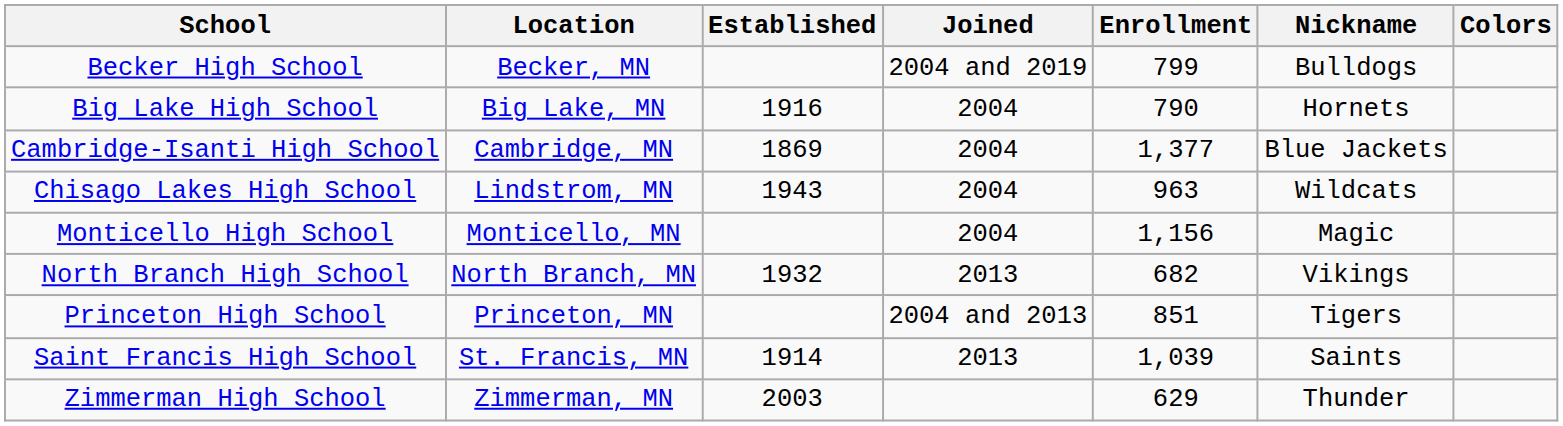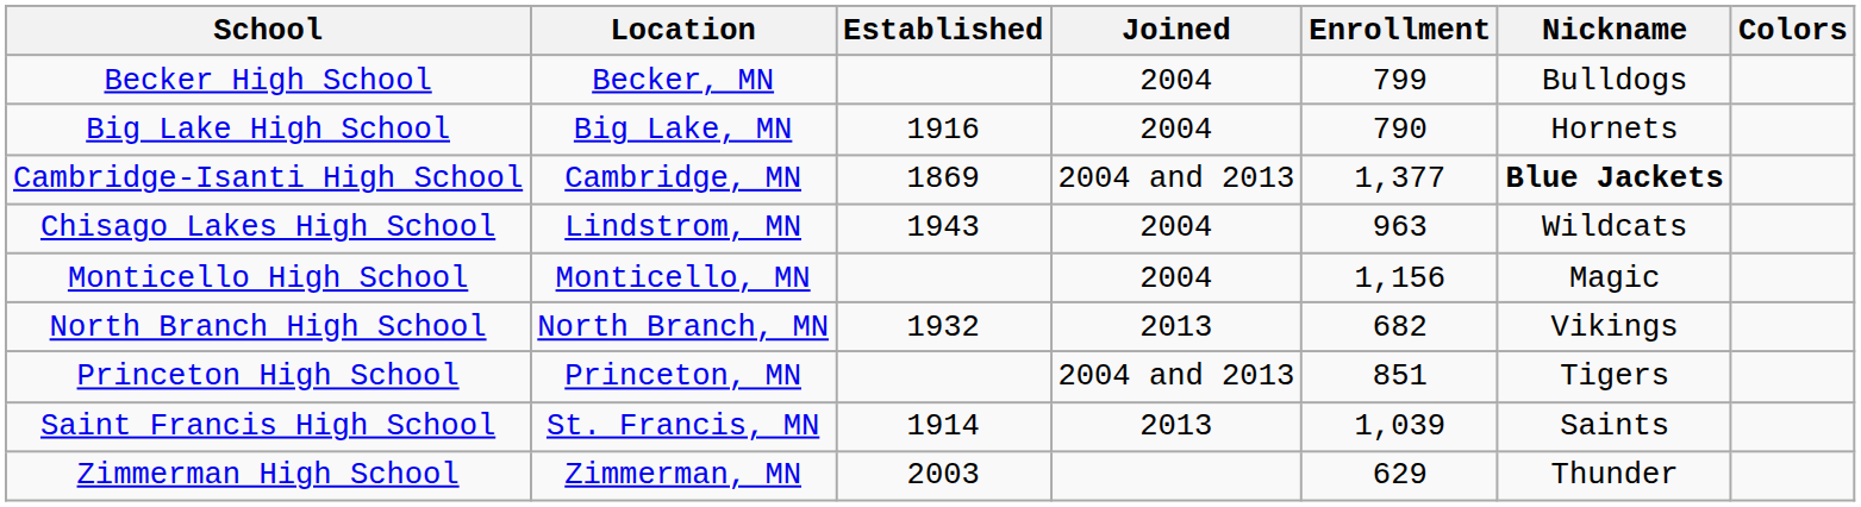Becker High School | Joined: 2004 and 2019 -> 2004
Cambridge-Isanti High School | Joined: 2004 -> 2004 and 2013
Cambridge-Isanti High School | Nickname: normal -> bold
